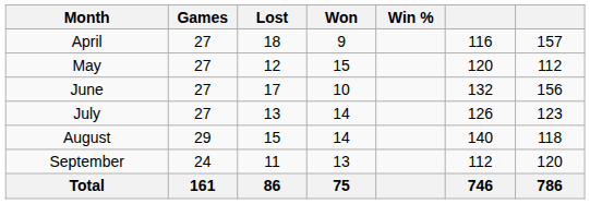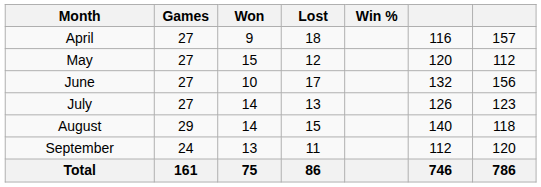columns swapped: Won <-> Lost
